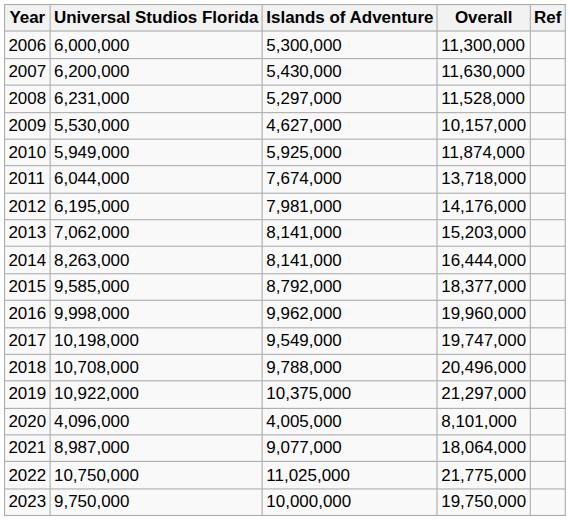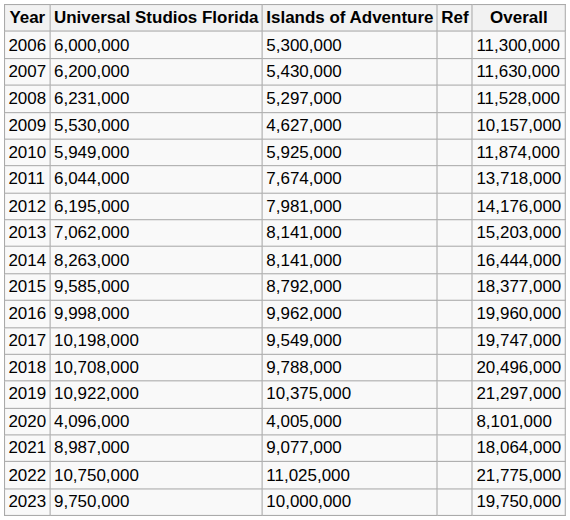columns swapped: Overall <-> Ref
